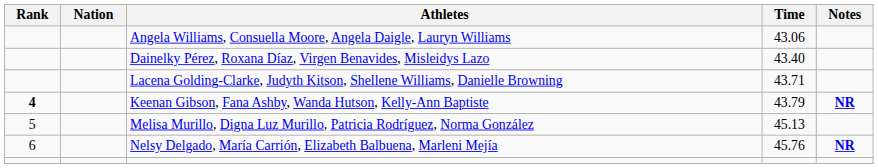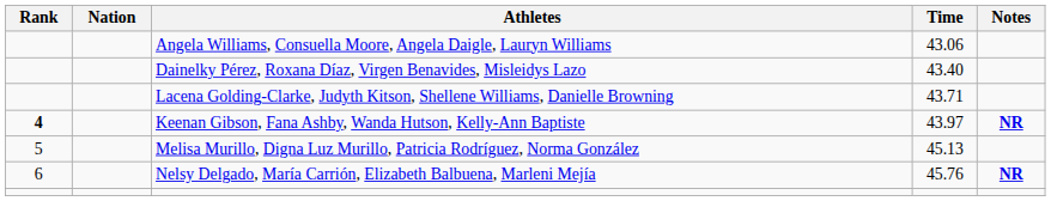Keenan Gibson, Fana Ashby, Wanda Hutson, Kelly-Ann Baptiste | Time: 43.79 -> 43.97
